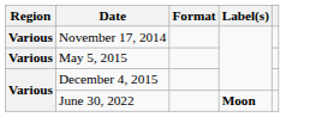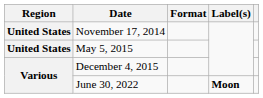November 17, 2014 | Region: Various -> United States
May 5, 2015 | Region: Various -> United States
